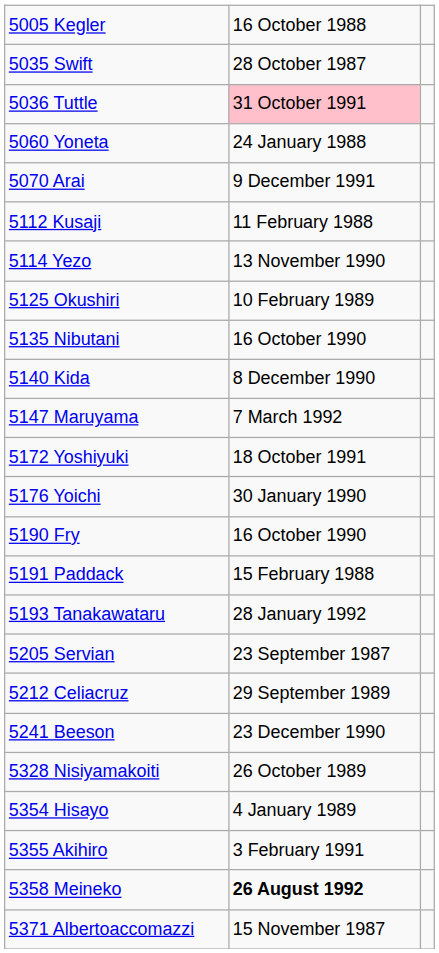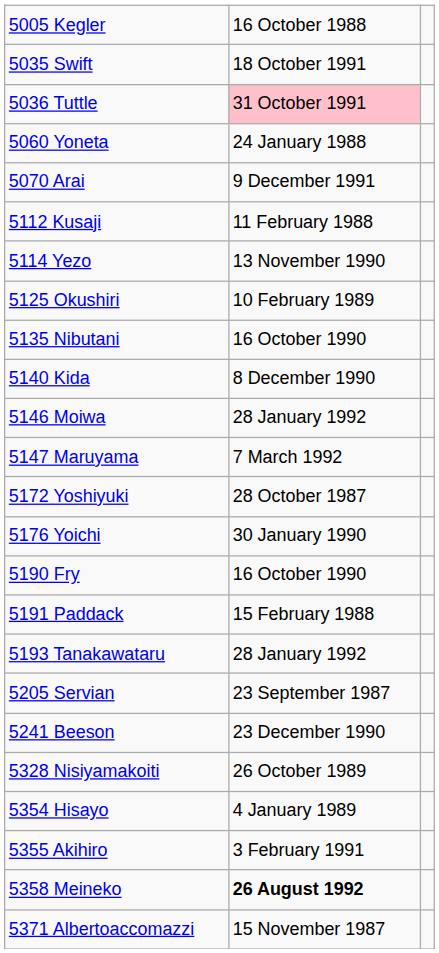5035 Swift | column 2: 28 October 1987 -> 18 October 1991
+ row: 5146 Moiwa | 28 January 1992
5172 Yoshiyuki | column 2: 18 October 1991 -> 28 October 1987
- row: 5212 Celiacruz | 29 September 1989
